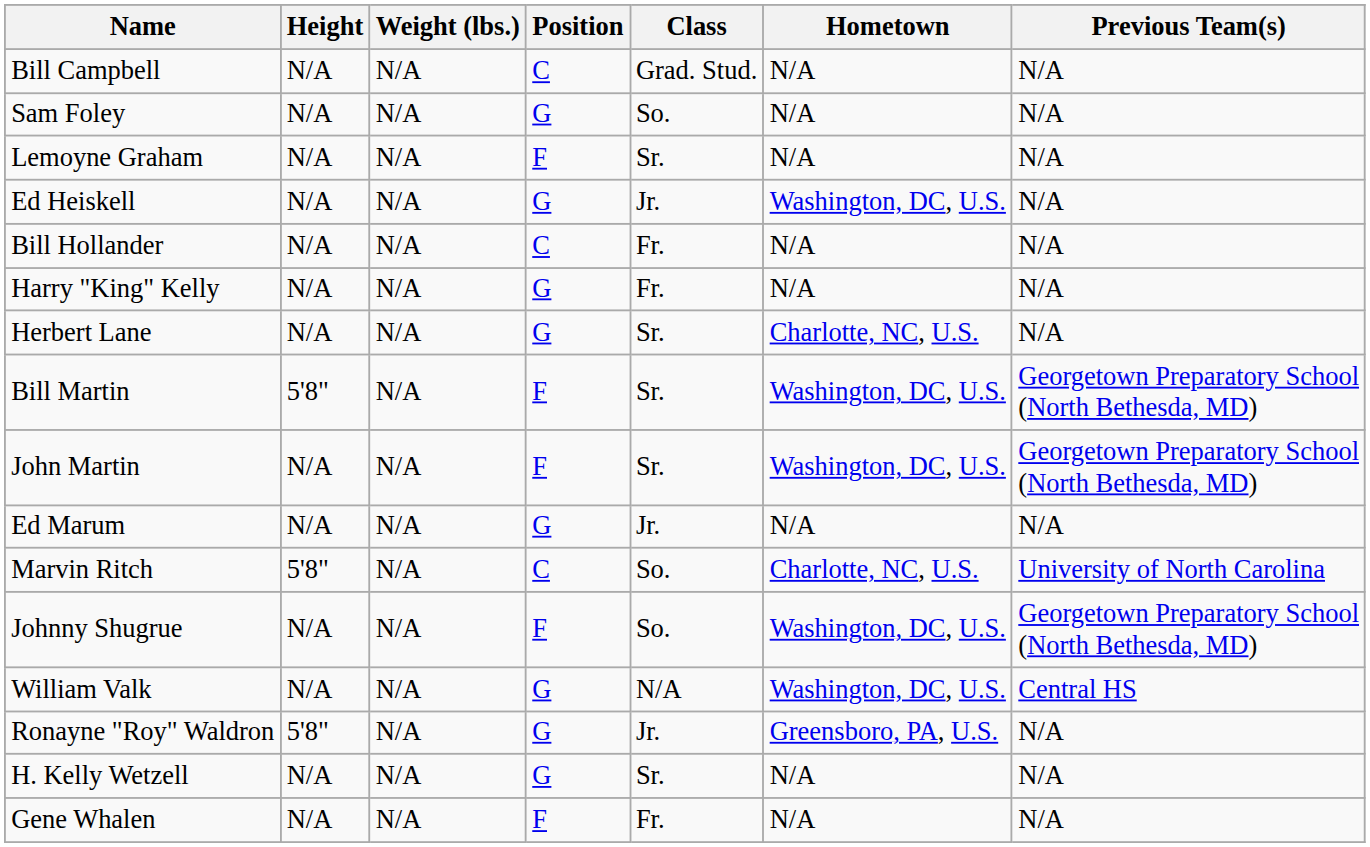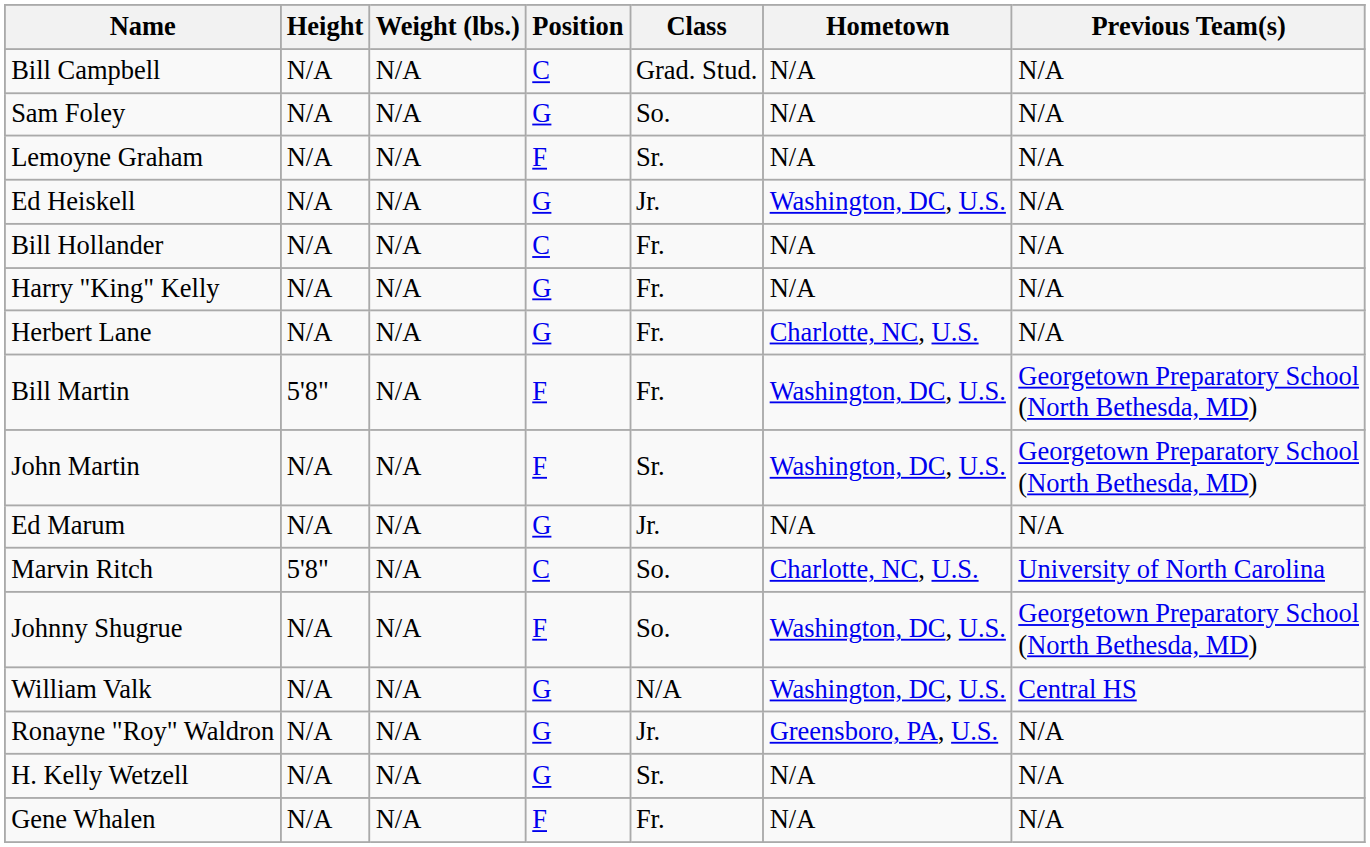Herbert Lane | Class: Sr. -> Fr.
Bill Martin | Class: Sr. -> Fr.
Ronayne "Roy" Waldron | Height: 5'8" -> N/A
